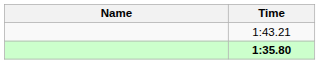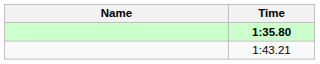rows swapped: 1:35.80 <-> 1:43.21
